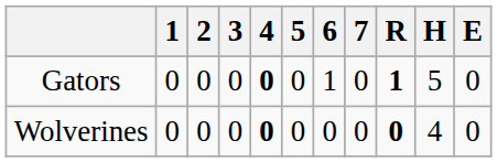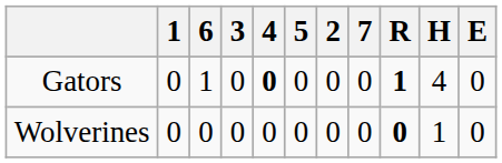columns swapped: 2 <-> 6
Gators | H: 5 -> 4
Wolverines | 4: bold -> normal
Wolverines | H: 4 -> 1
